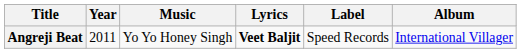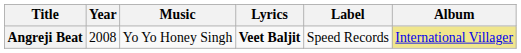Angreji Beat | Year: 2011 -> 2008
Angreji Beat | Album: no background -> khaki background
